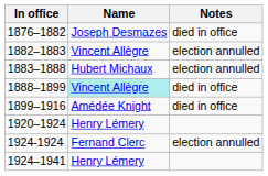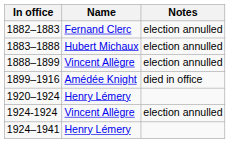- row: 1876–1882 | Joseph Desmazes | died in office
1882–1883 | Name: Vincent Allègre -> Fernand Clerc
1888–1899 | Name: paleturquoise background -> no background
1888–1899 | Notes: died in office -> election annulled
1924-1924 | Name: Fernand Clerc -> Vincent Allègre
